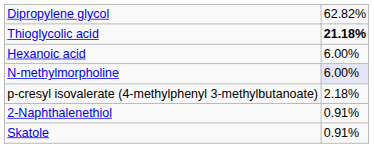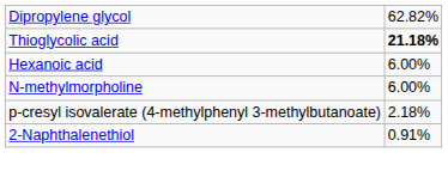N-methylmorpholine | column 2: lavender background -> no background
- row: Skatole | 0.91%
